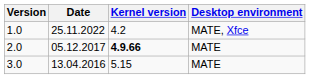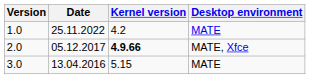1.0 | Desktop environment: MATE, Xfce -> MATE
2.0 | Desktop environment: MATE -> MATE, Xfce
